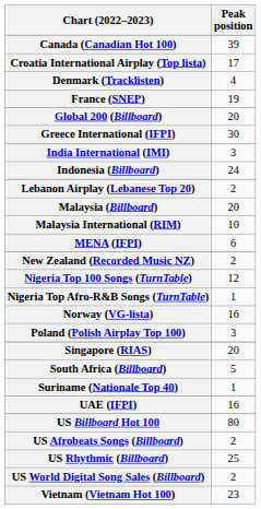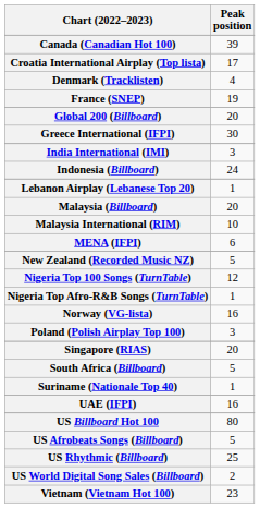Lebanon Airplay (Lebanese Top 20) | Peak position: 2 -> 1
New Zealand (Recorded Music NZ) | Peak position: 2 -> 5
US Afrobeats Songs (Billboard) | Peak position: 2 -> 5
